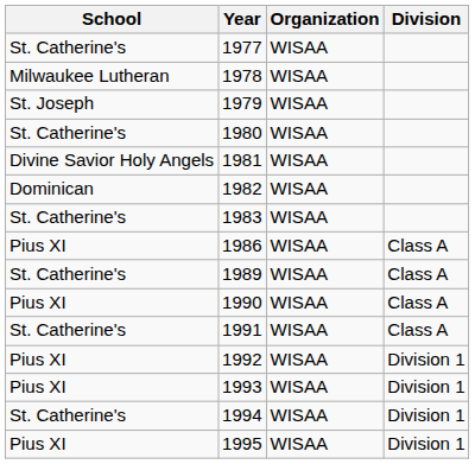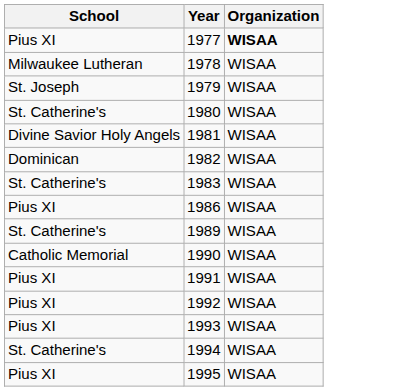- column: Division | Class A | Class A | Class A | Class A | Division 1 | Division 1 | Division 1 | Division 1
1977 | School: St. Catherine's -> Pius XI
1977 | Organization: normal -> bold
1990 | School: Pius XI -> Catholic Memorial
1991 | School: St. Catherine's -> Pius XI
